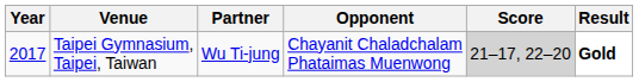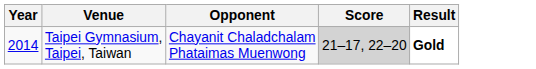- column: Partner | Wu Ti-jung
Taipei Gymnasium, Taipei, Taiwan | Year: 2017 -> 2014
